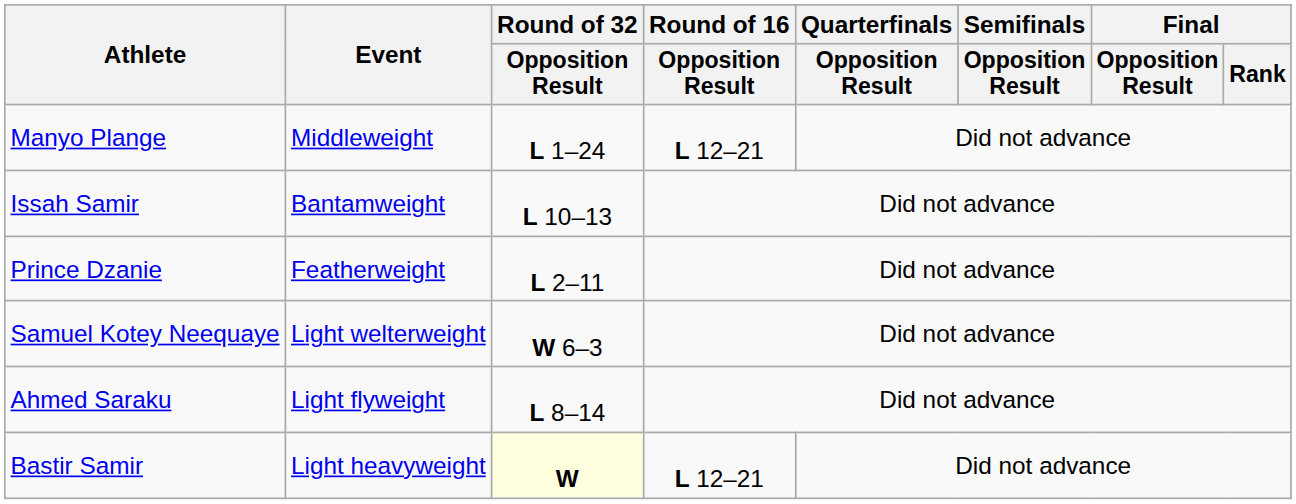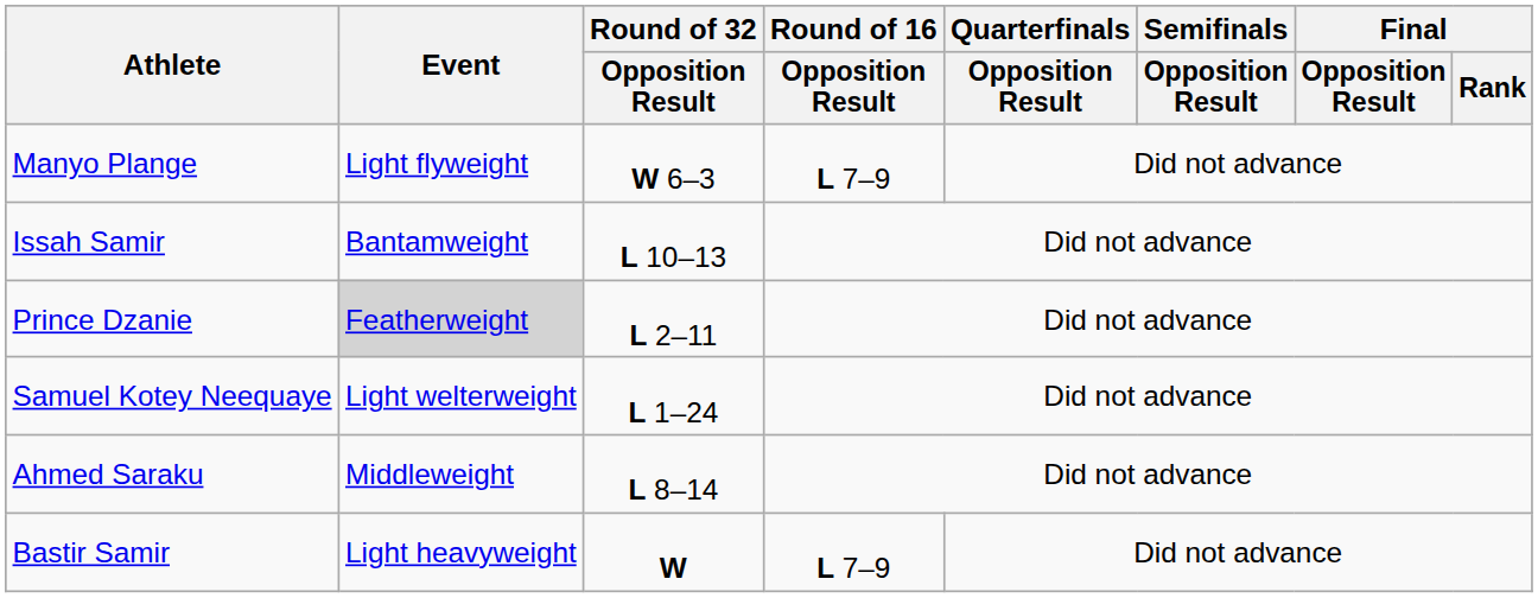Manyo Plange | Event: Middleweight -> Light flyweight
Manyo Plange | Round of 32 / Opposition Result: L 1–24 -> W 6–3
Manyo Plange | Round of 16 / Opposition Result: L 12–21 -> L 7–9
Prince Dzanie | Event: no background -> lightgrey background
Samuel Kotey Neequaye | Round of 32 / Opposition Result: W 6–3 -> L 1–24
Ahmed Saraku | Event: Light flyweight -> Middleweight
Bastir Samir | Round of 32 / Opposition Result: lightyellow background -> no background
Bastir Samir | Round of 16 / Opposition Result: L 12–21 -> L 7–9
